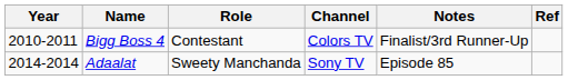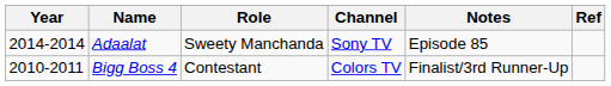rows swapped: Bigg Boss 4 <-> Adaalat
